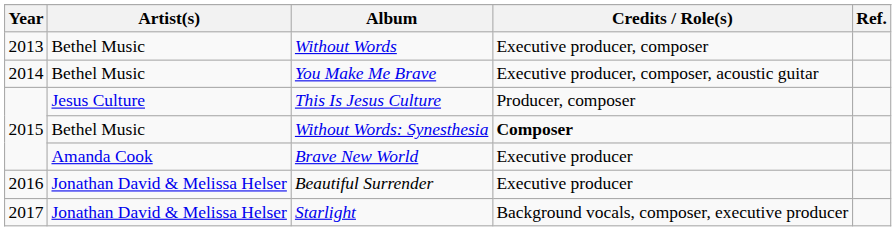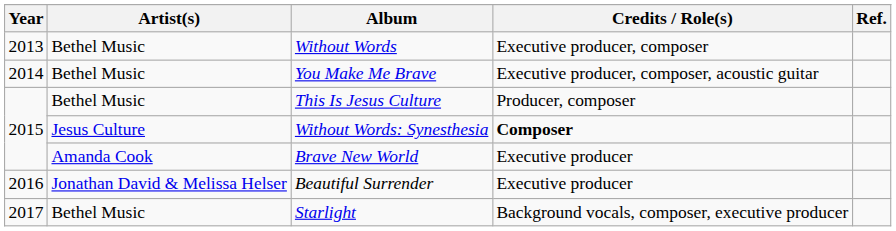This Is Jesus Culture | Artist(s): Jesus Culture -> Bethel Music
Without Words: Synesthesia | Artist(s): Bethel Music -> Jesus Culture
Starlight | Artist(s): Jonathan David & Melissa Helser -> Bethel Music
